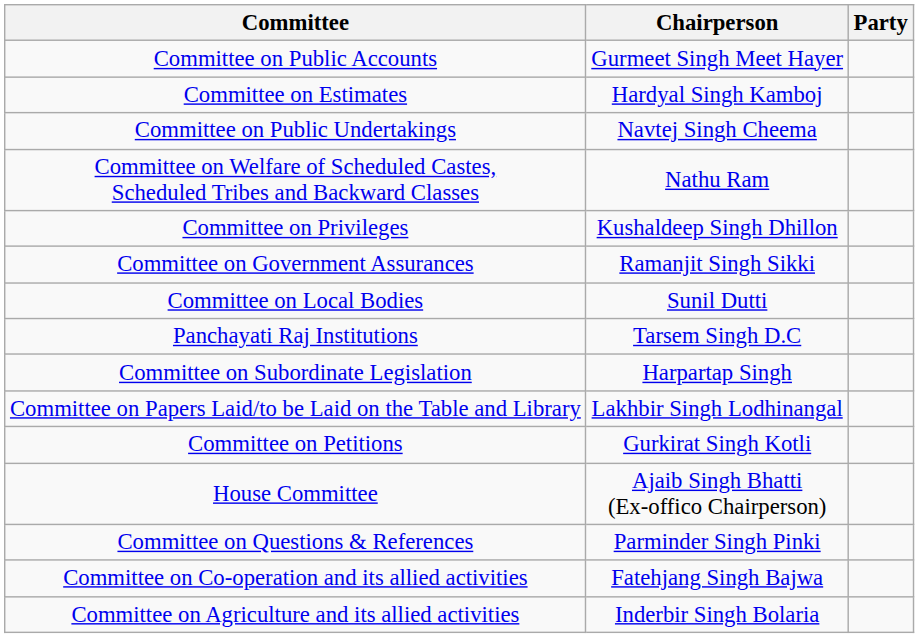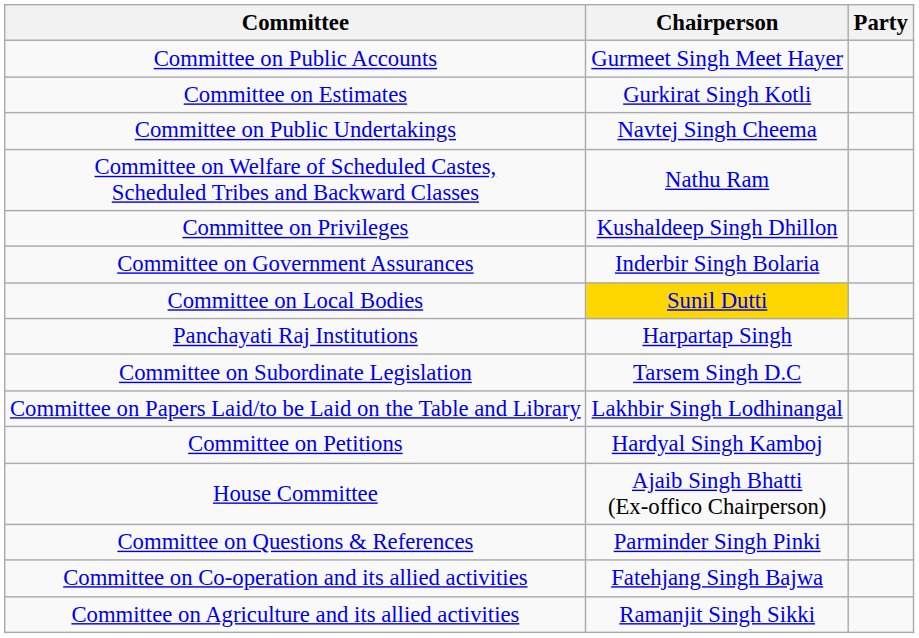Committee on Estimates | Chairperson: Hardyal Singh Kamboj -> Gurkirat Singh Kotli
Committee on Government Assurances | Chairperson: Ramanjit Singh Sikki -> Inderbir Singh Bolaria
Committee on Local Bodies | Chairperson: no background -> gold background
Panchayati Raj Institutions | Chairperson: Tarsem Singh D.C -> Harpartap Singh
Committee on Subordinate Legislation | Chairperson: Harpartap Singh -> Tarsem Singh D.C
Committee on Petitions | Chairperson: Gurkirat Singh Kotli -> Hardyal Singh Kamboj
Committee on Agriculture and its allied activities | Chairperson: Inderbir Singh Bolaria -> Ramanjit Singh Sikki
